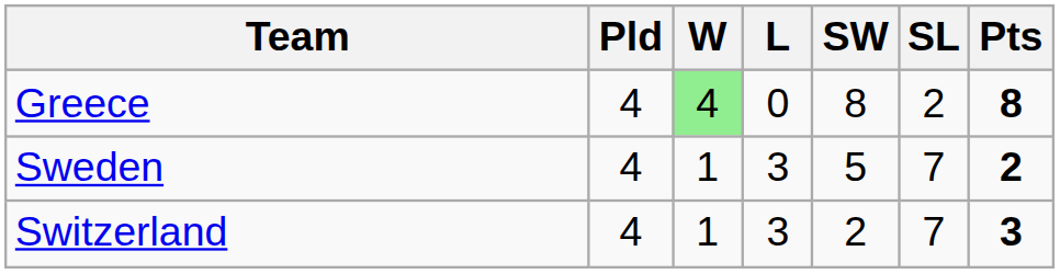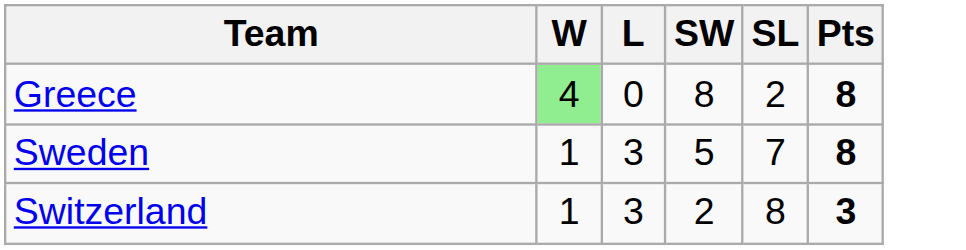- column: Pld | 4 | 4 | 4
Sweden | Pts: 2 -> 8
Switzerland | SL: 7 -> 8
